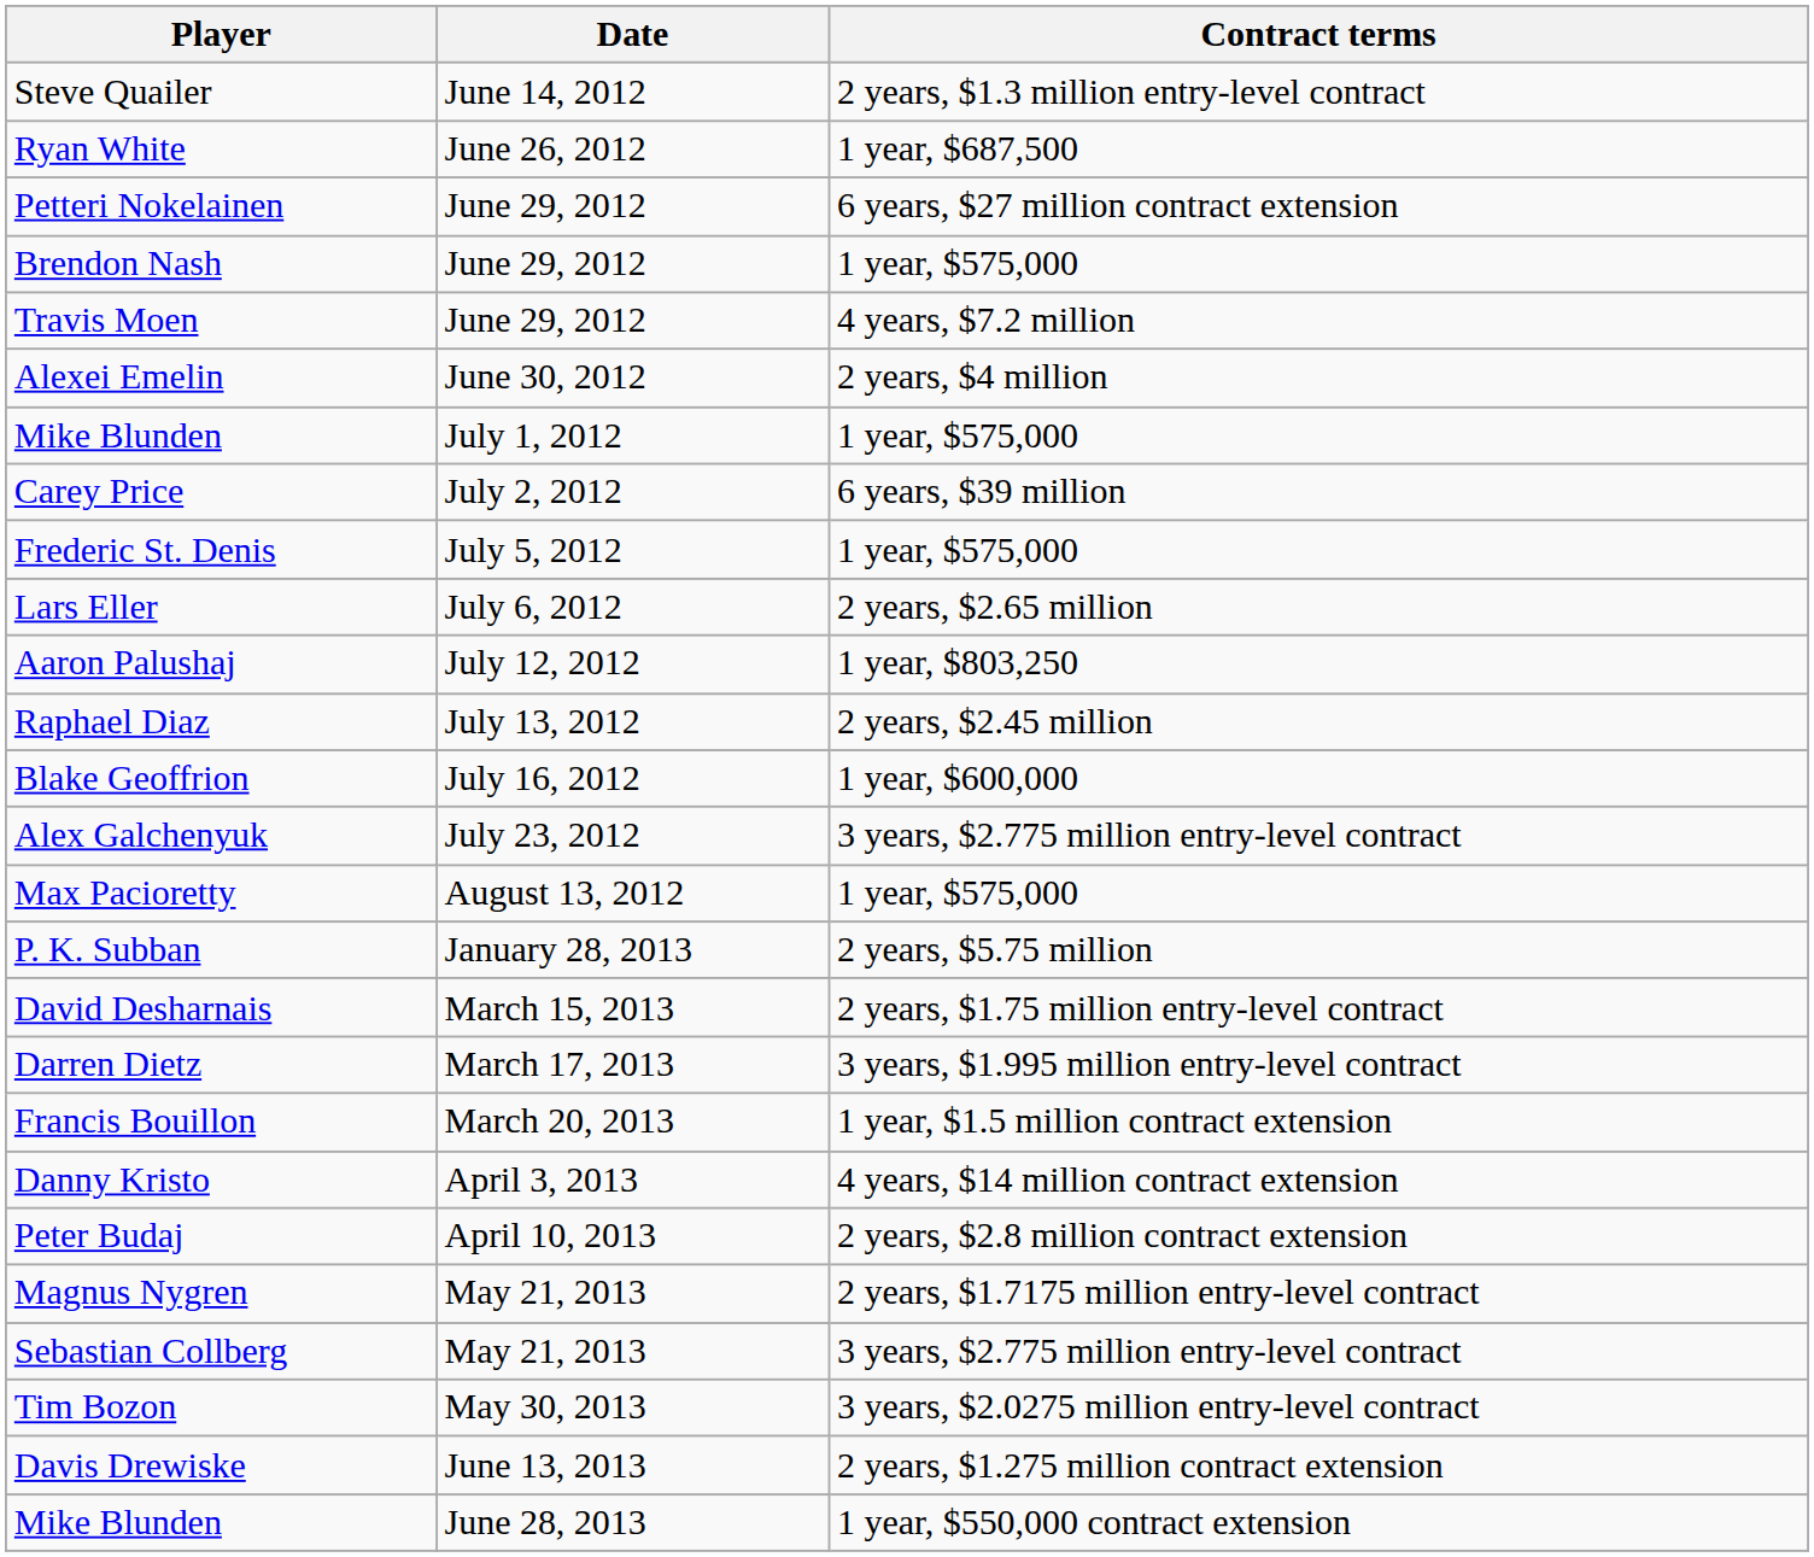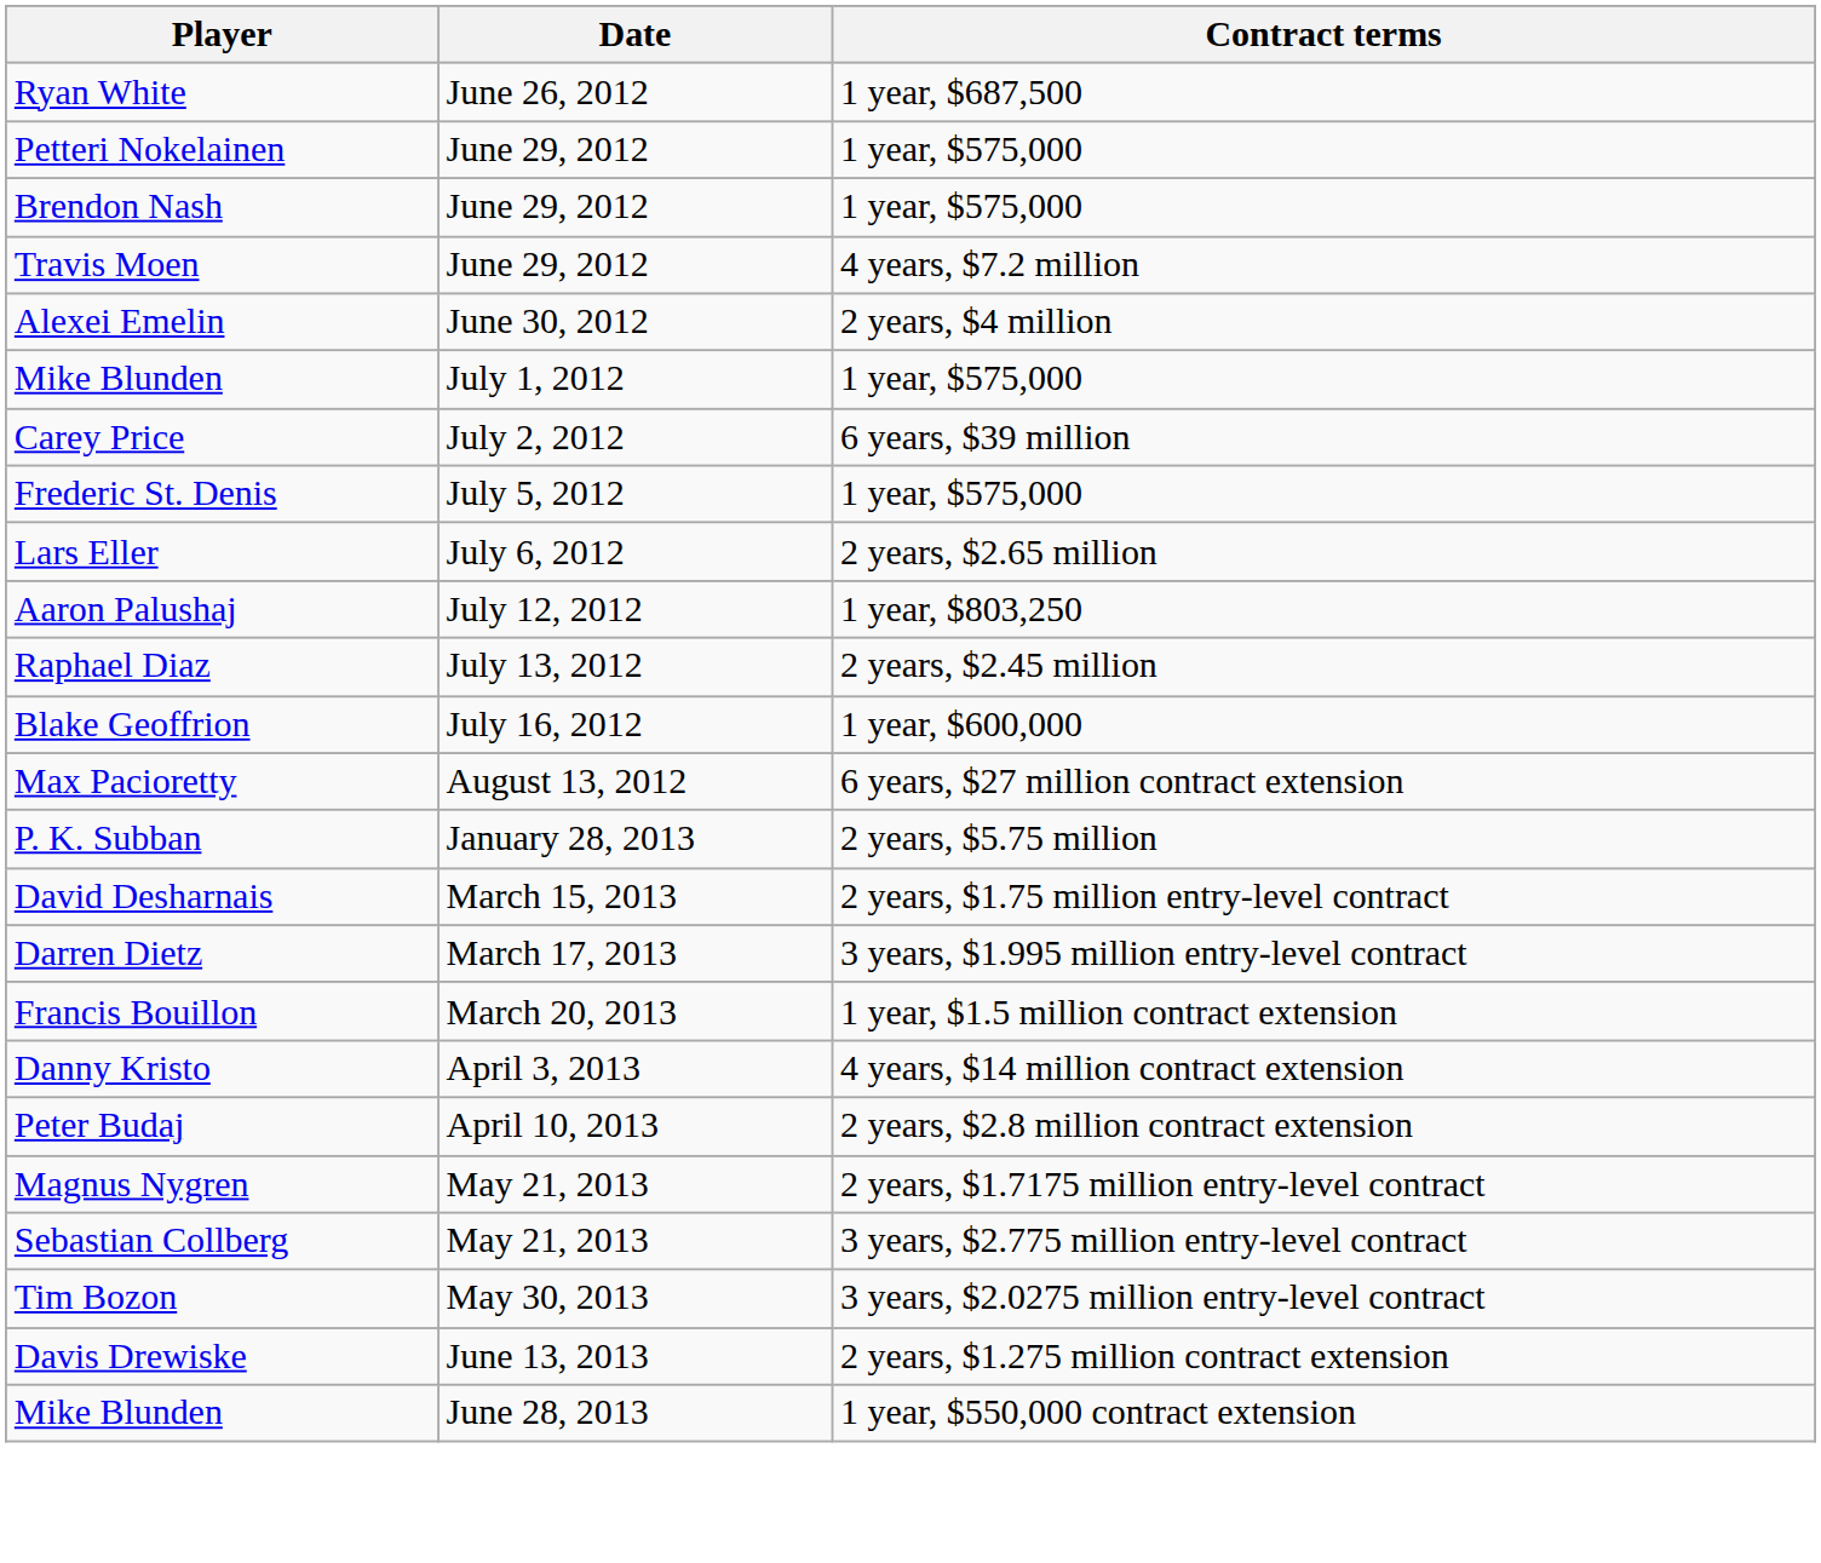- row: Steve Quailer | June 14, 2012 | 2 years, $1.3 million entry-level contract
Petteri Nokelainen | Contract terms: 6 years, $27 million contract extension -> 1 year, $575,000
- row: Alex Galchenyuk | July 23, 2012 | 3 years, $2.775 million entry-level contract
Max Pacioretty | Contract terms: 1 year, $575,000 -> 6 years, $27 million contract extension
